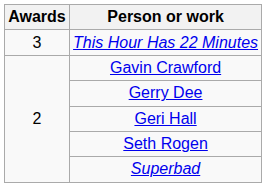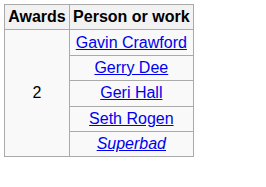- row: 3 | This Hour Has 22 Minutes
